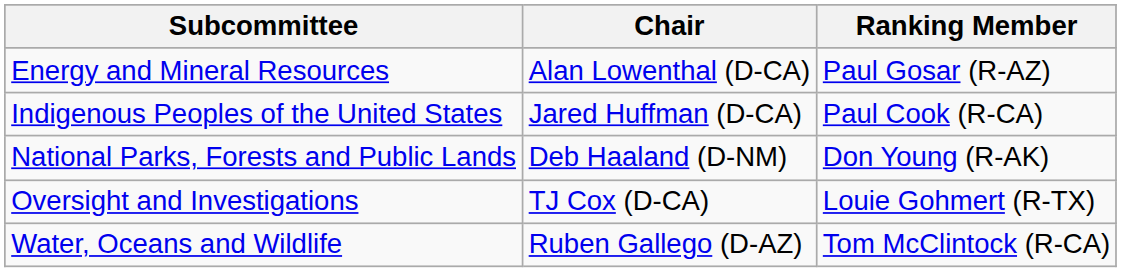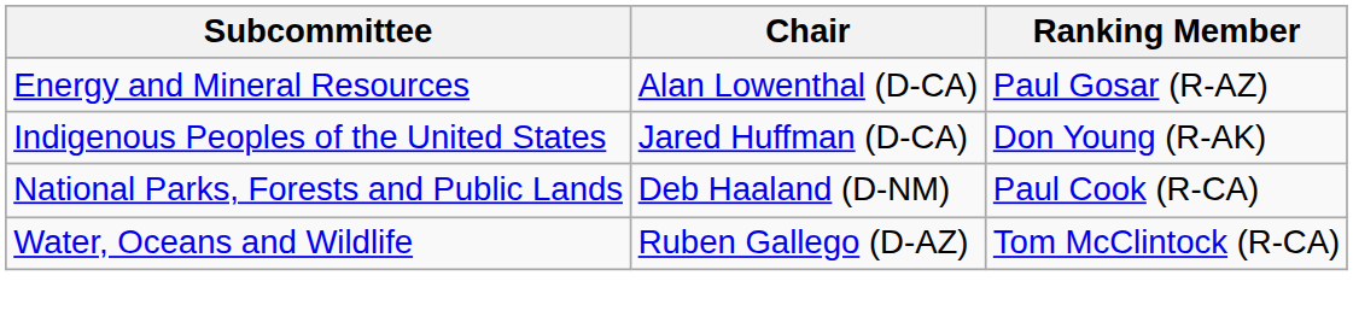Indigenous Peoples of the United States | Ranking Member: Paul Cook (R-CA) -> Don Young (R-AK)
National Parks, Forests and Public Lands | Ranking Member: Don Young (R-AK) -> Paul Cook (R-CA)
- row: Oversight and Investigations | TJ Cox (D-CA) | Louie Gohmert (R-TX)
